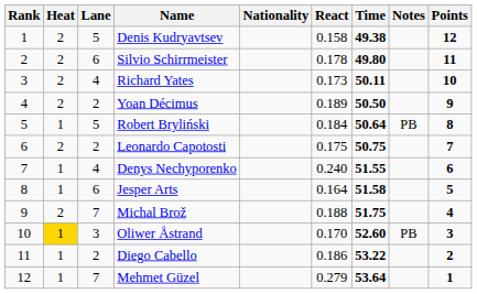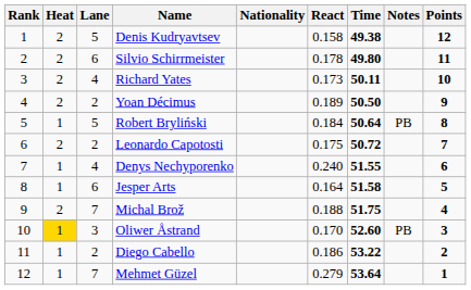Leonardo Capotosti | Time: 50.75 -> 50.72
